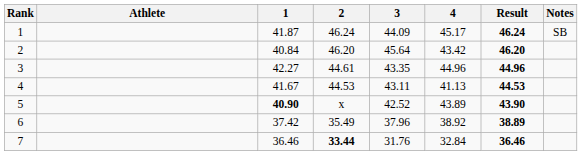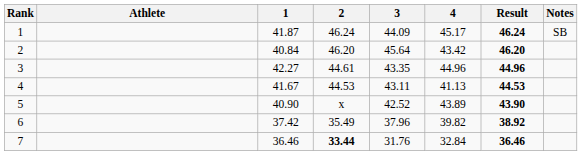5 | 1: bold -> normal
6 | 4: 38.92 -> 39.82
6 | Result: 38.89 -> 38.92
